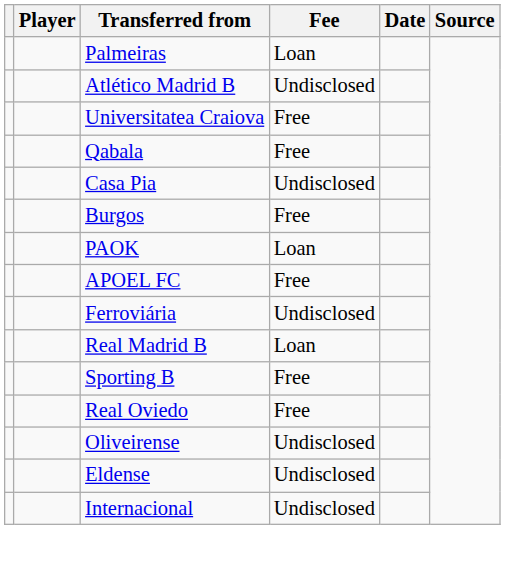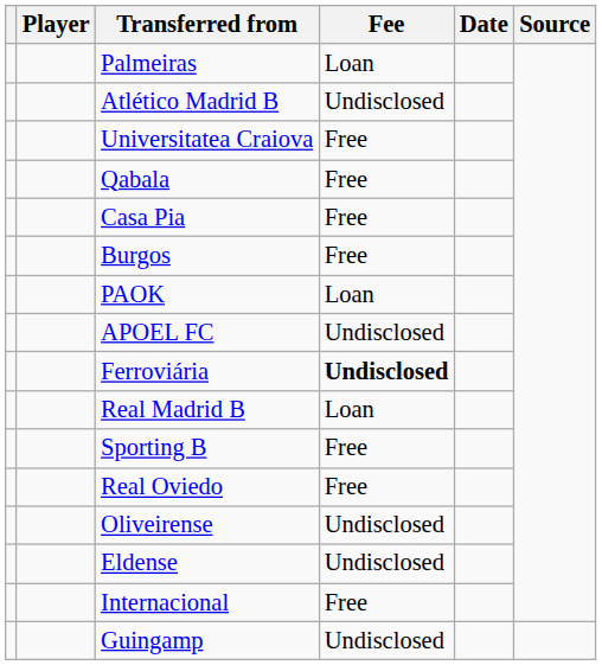Casa Pia | Fee: Undisclosed -> Free
APOEL FC | Fee: Free -> Undisclosed
Ferroviária | Fee: normal -> bold
Internacional | Fee: Undisclosed -> Free
+ row: Guingamp | Undisclosed
